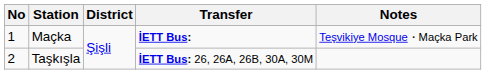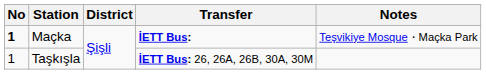Maçka | No: normal -> bold
Taşkışla | No: 2 -> 1
